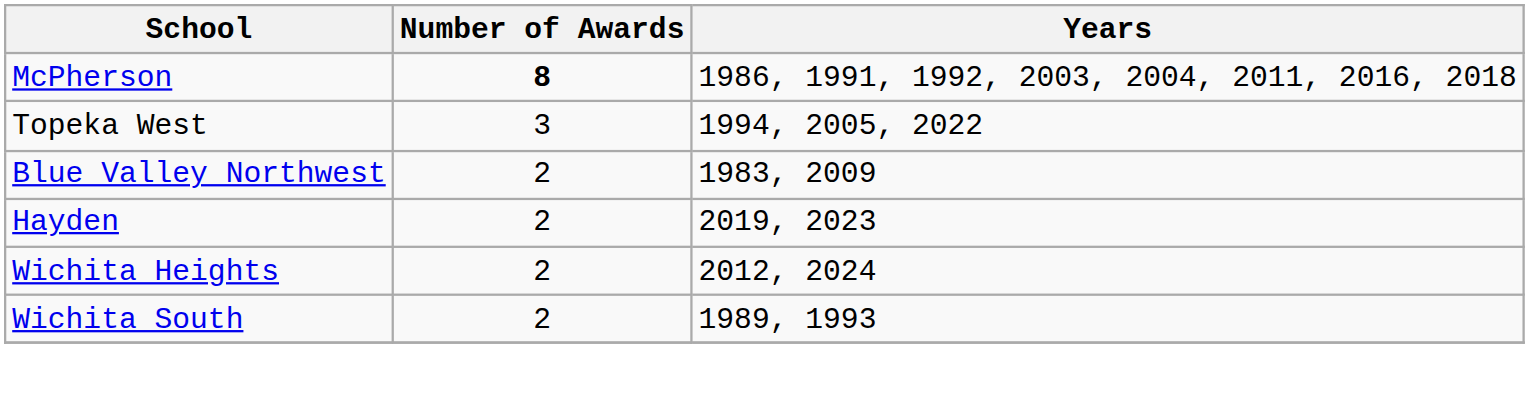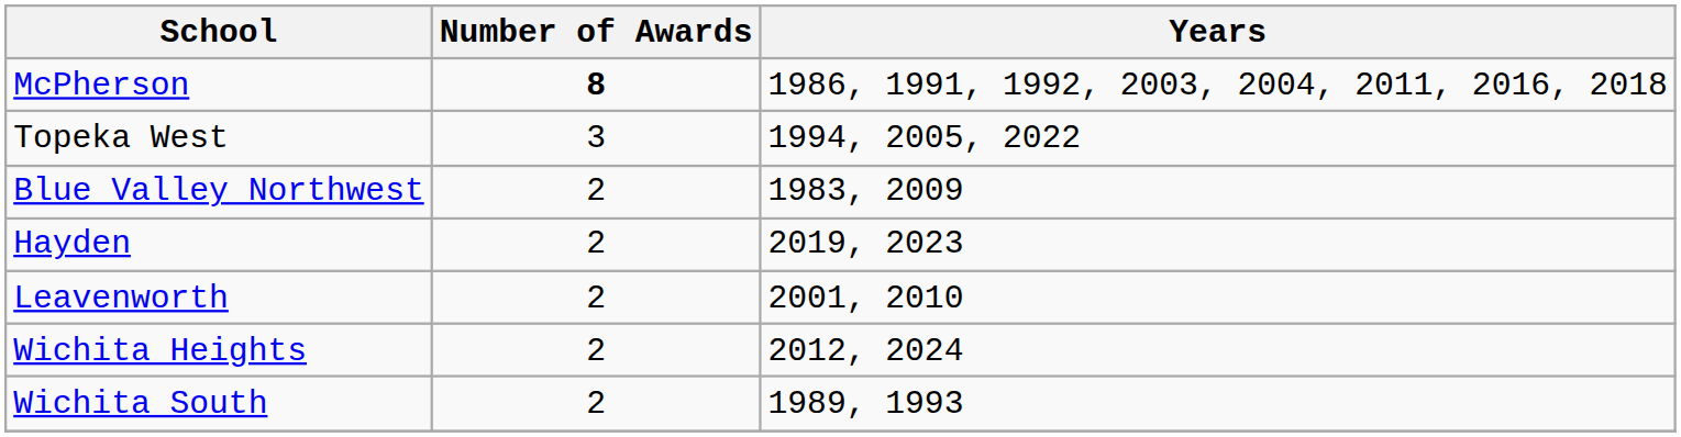+ row: Leavenworth | 2 | 2001, 2010
